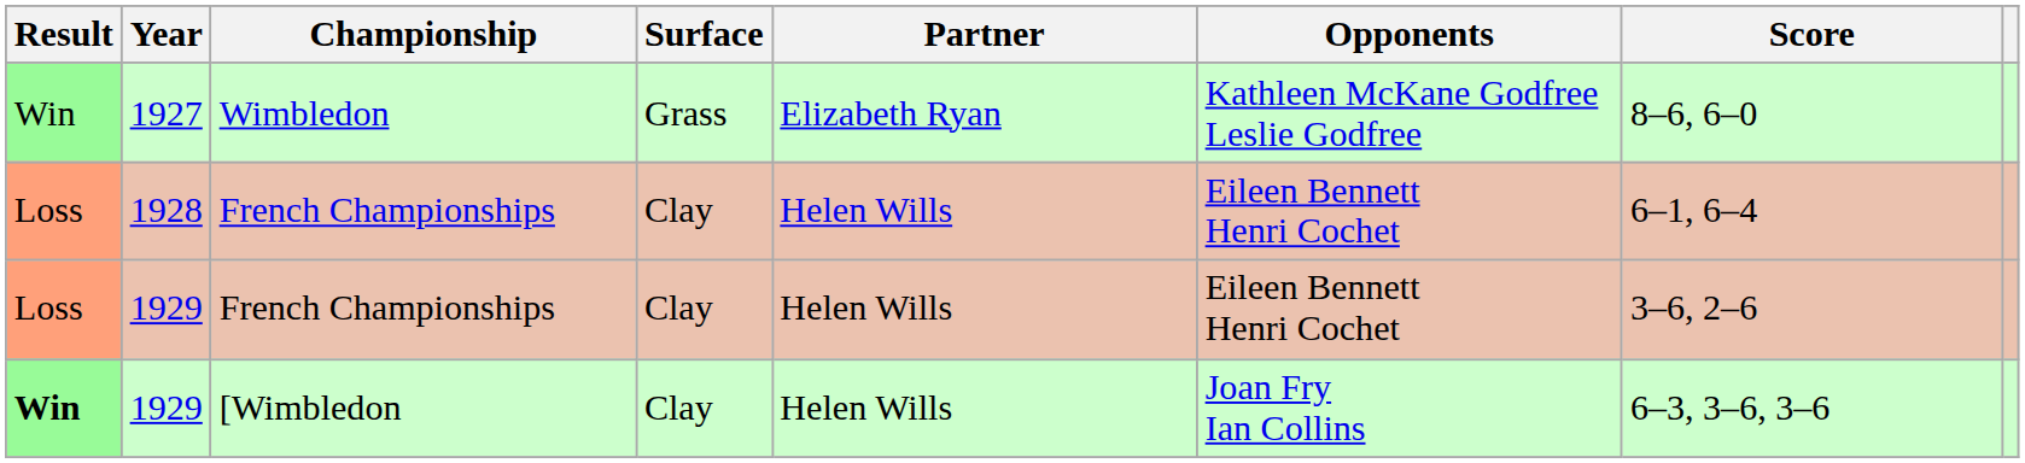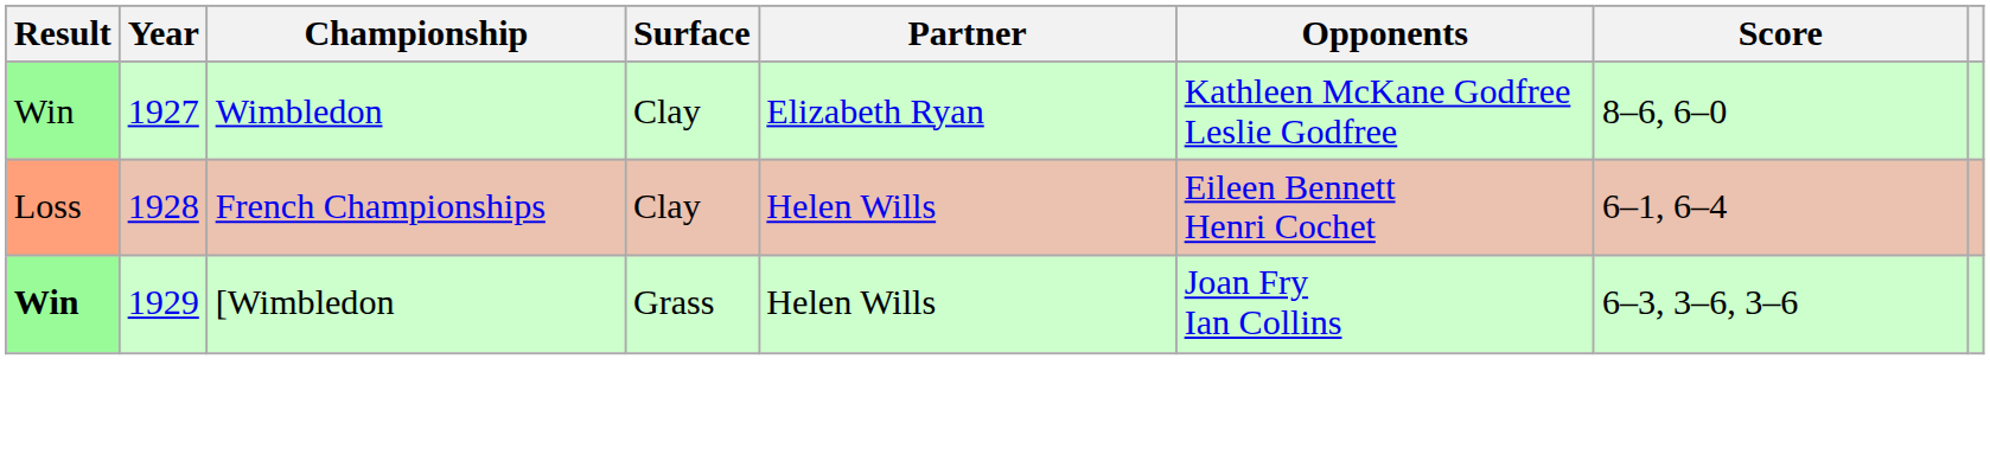1927 | Surface: Grass -> Clay
- row: Loss | 1929 | French Championships | Clay | Helen Wills | Eileen Bennett Henri Cochet | 3–6, 2–6
1929 / [Wimbledon | Surface: Clay -> Grass
